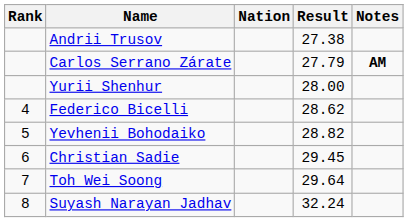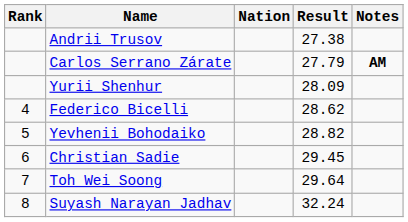Yurii Shenhur | Result: 28.00 -> 28.09
